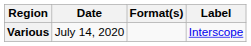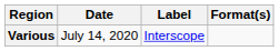columns swapped: Format(s) <-> Label
